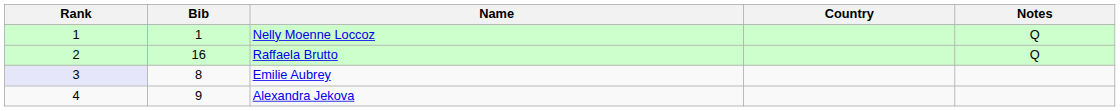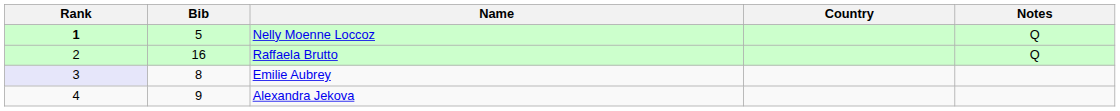Nelly Moenne Loccoz | Rank: normal -> bold
Nelly Moenne Loccoz | Bib: 1 -> 5
